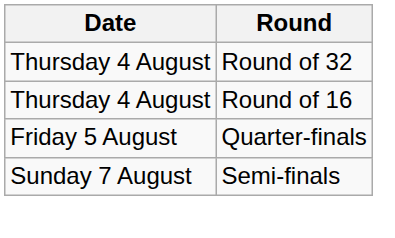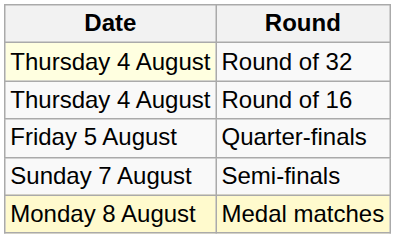Round of 32 | Date: no background -> lightyellow background
+ row: Monday 8 August | Medal matches
